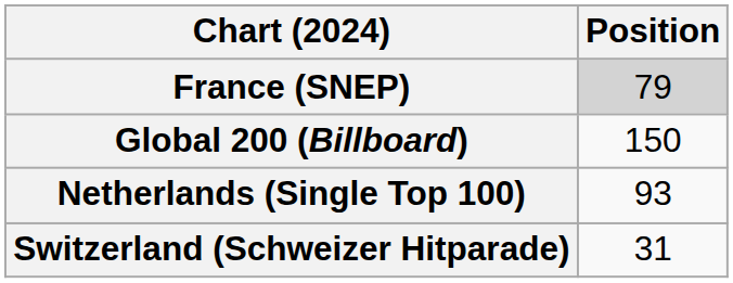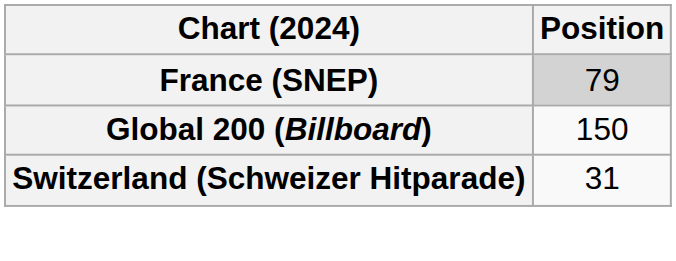- row: Netherlands (Single Top 100) | 93
